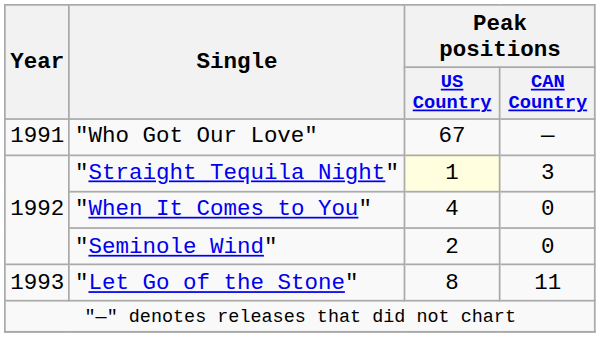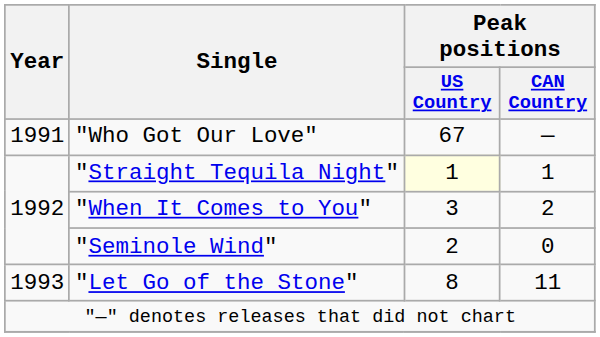"Straight Tequila Night" | Peak positions / CAN Country: 3 -> 1
"When It Comes to You" | Peak positions / US Country: 4 -> 3
"When It Comes to You" | Peak positions / CAN Country: 0 -> 2
